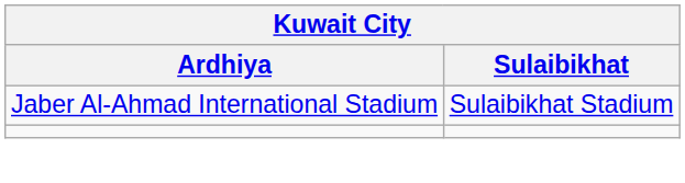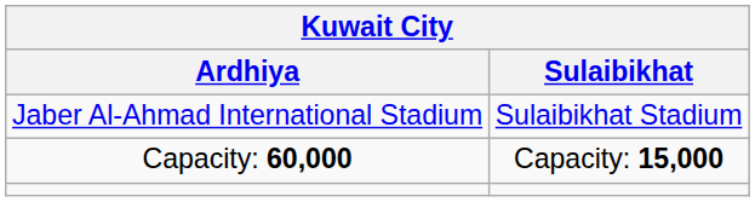+ row: Capacity: 60,000 | Capacity: 15,000
